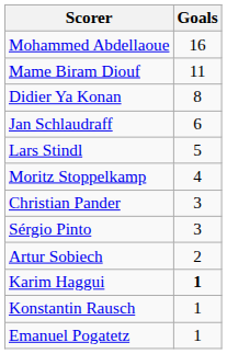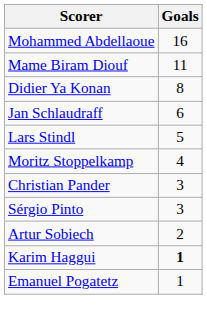- row: Konstantin Rausch | 1
